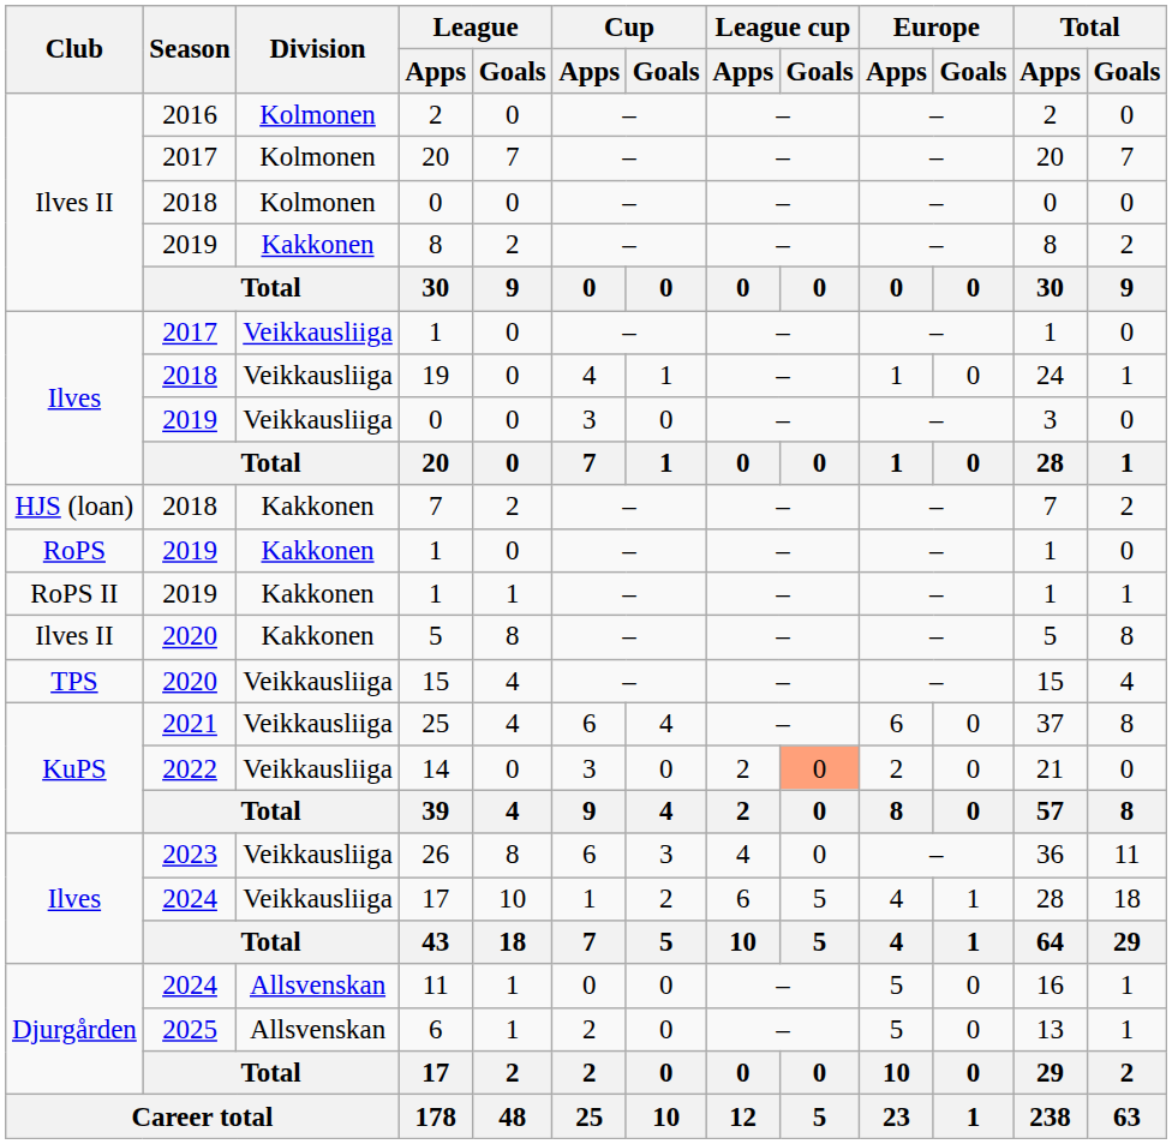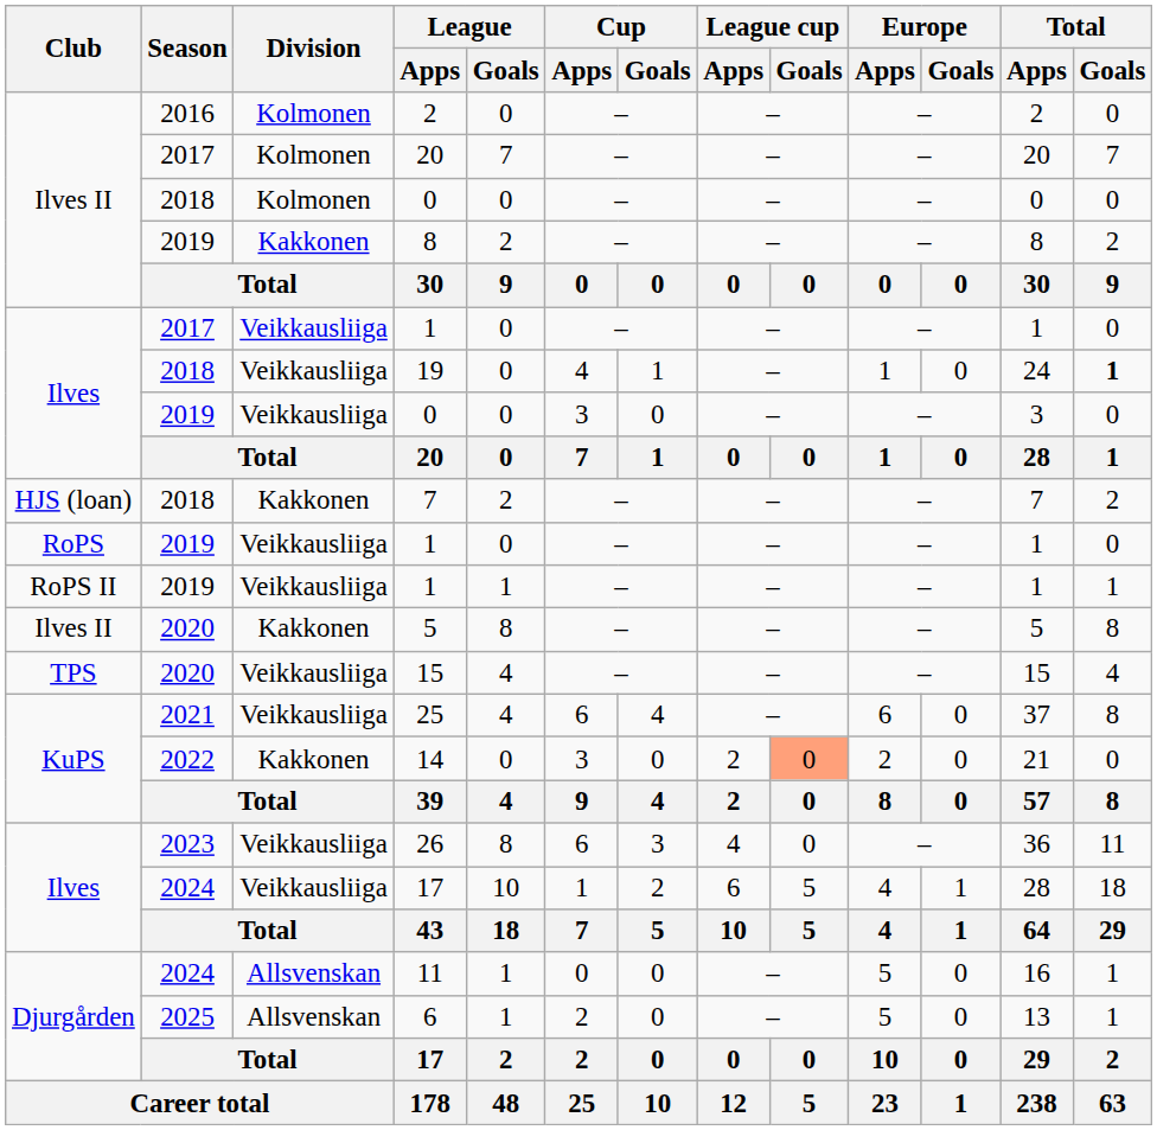19 | Total / Goals: normal -> bold
RoPS / 1 | Division: Kakkonen -> Veikkausliiga
RoPS II / 1 | Division: Kakkonen -> Veikkausliiga
14 | Division: Veikkausliiga -> Kakkonen
